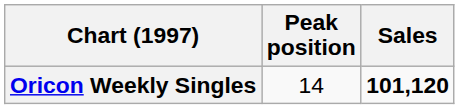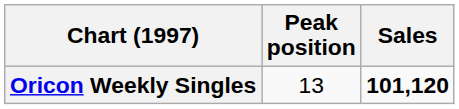Oricon Weekly Singles | Peak position: 14 -> 13
